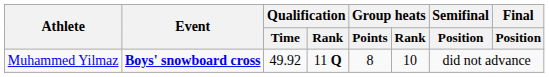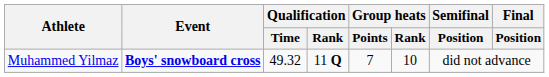Muhammed Yilmaz | Qualification / Time: 49.92 -> 49.32
Muhammed Yilmaz | Group heats / Points: 8 -> 7
